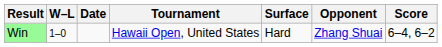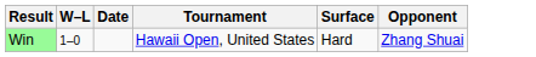- column: Score | 6–4, 6–2
